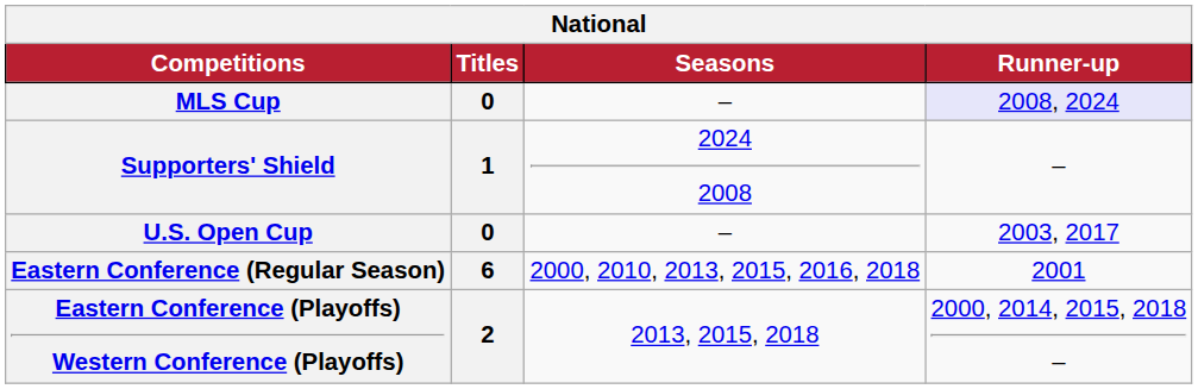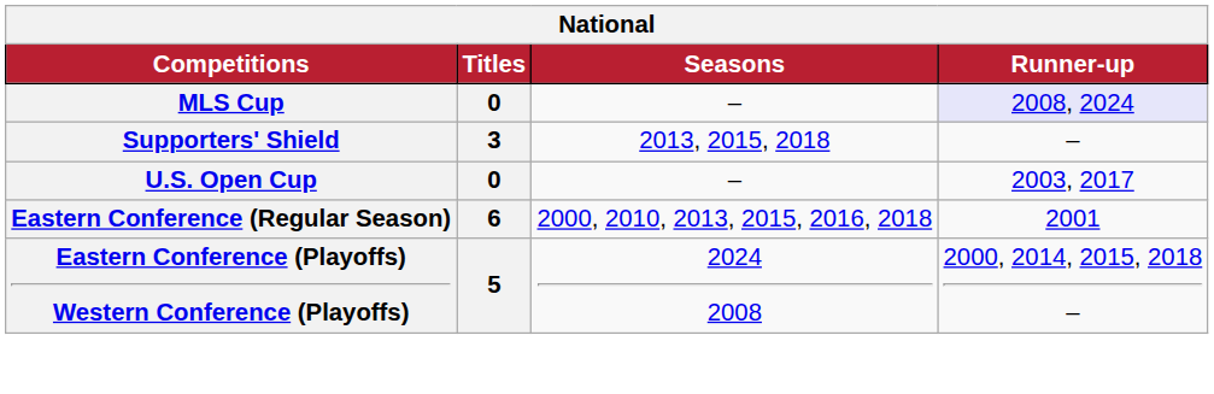Supporters' Shield | Titles: 1 -> 3
Supporters' Shield | Seasons: 2024 2008 -> 2013, 2015, 2018
Eastern Conference (Playoffs) Western Conference (Playoffs) | Titles: 2 -> 5
Eastern Conference (Playoffs) Western Conference (Playoffs) | Seasons: 2013, 2015, 2018 -> 2024 2008
